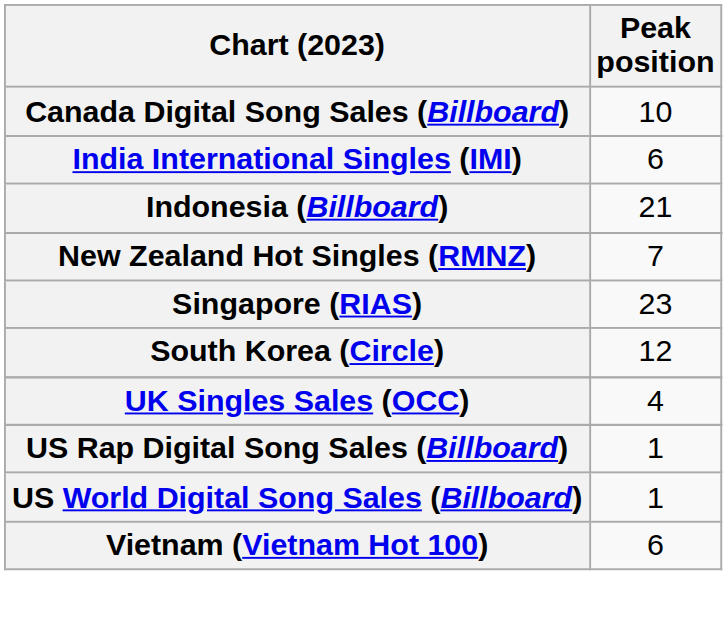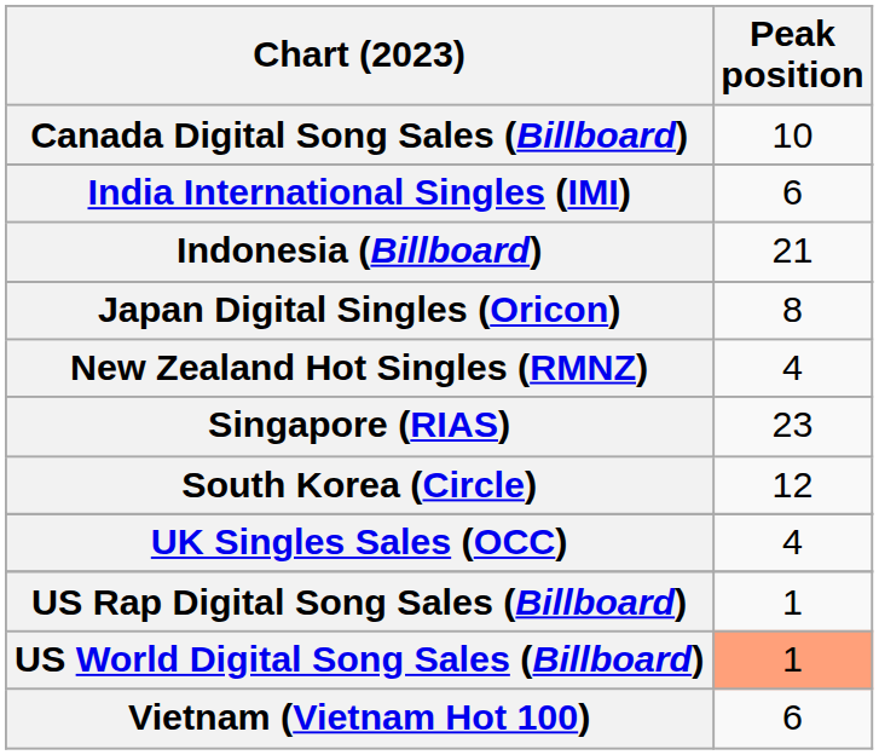+ row: Japan Digital Singles (Oricon) | 8
New Zealand Hot Singles (RMNZ) | Peak position: 7 -> 4
US World Digital Song Sales (Billboard) | Peak position: no background -> lightsalmon background
